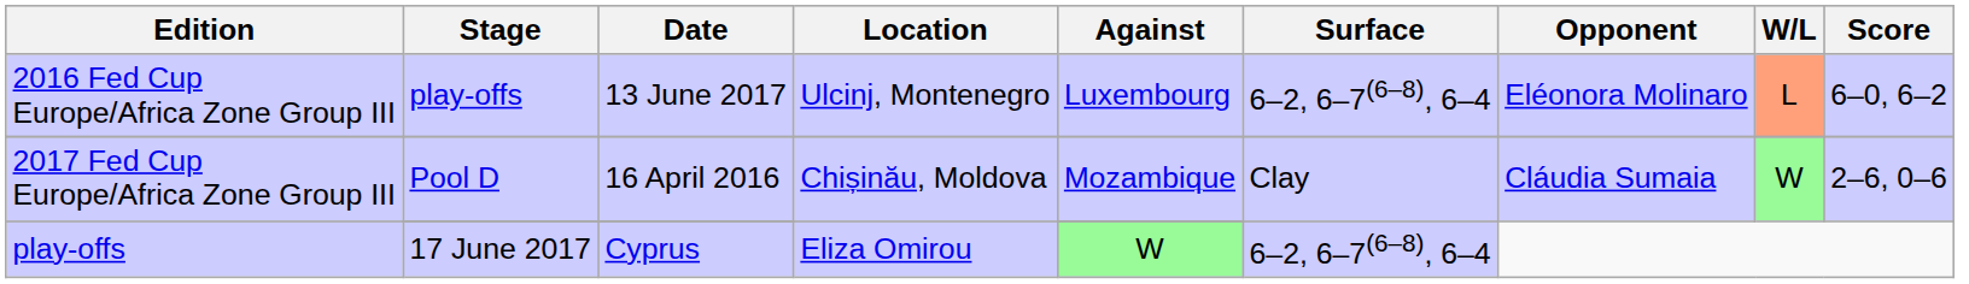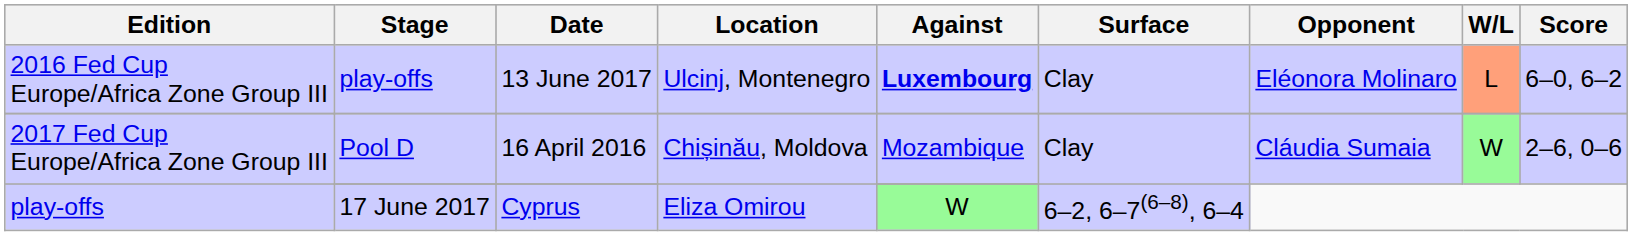2016 Fed Cup Europe/Africa Zone Group III | Against: normal -> bold
2016 Fed Cup Europe/Africa Zone Group III | Surface: 6–2, 6–7(6–8), 6–4 -> Clay
